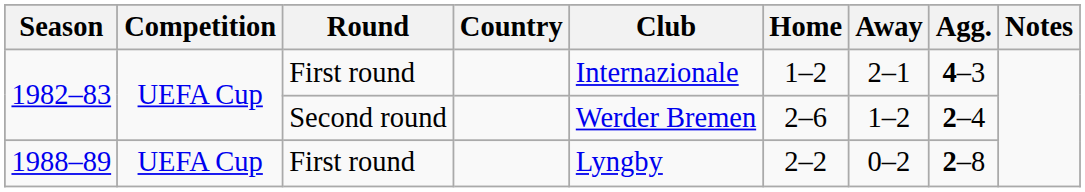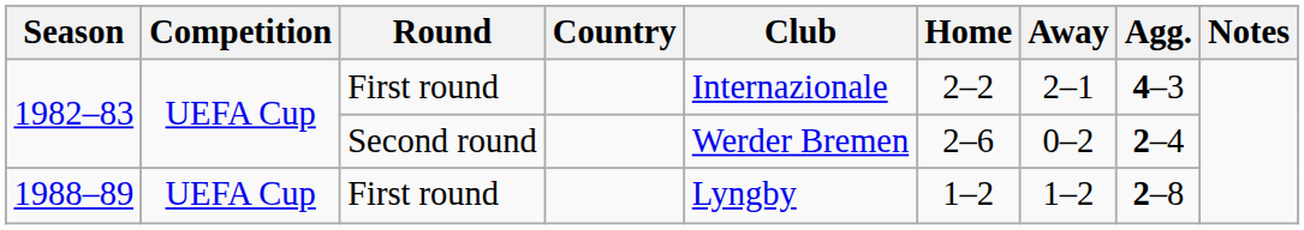1982–83 / First round | Home: 1–2 -> 2–2
1982–83 / Second round | Away: 1–2 -> 0–2
1988–89 | Home: 2–2 -> 1–2
1988–89 | Away: 0–2 -> 1–2
